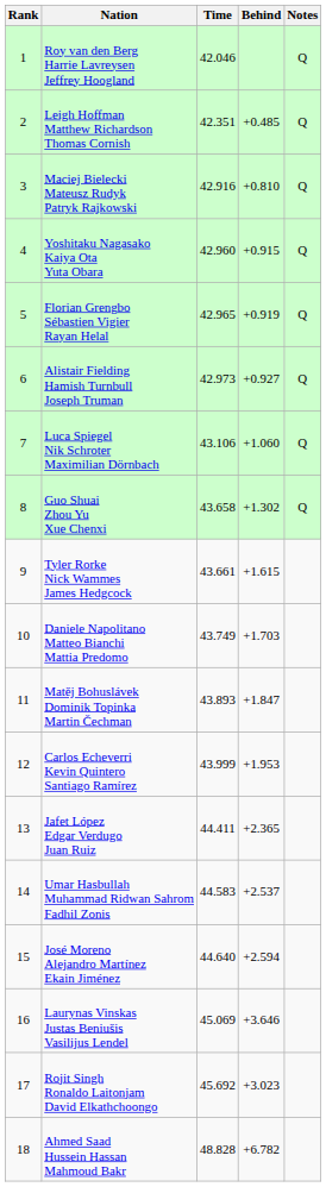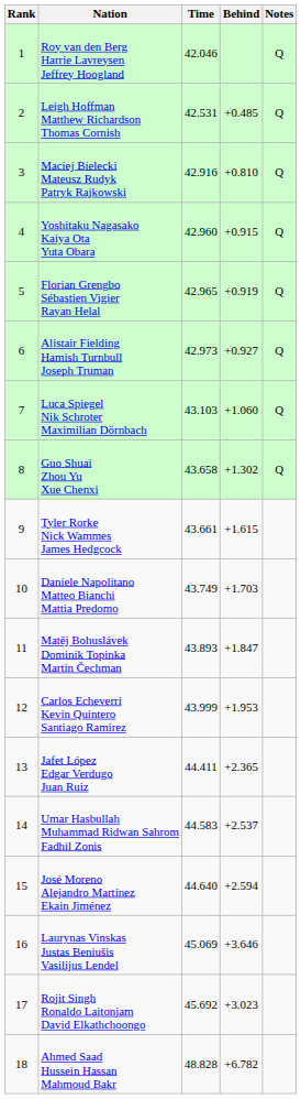Leigh Hoffman Matthew Richardson Thomas Cornish | Time: 42.351 -> 42.531
Luca Spiegel Nik Schroter Maximilian Dörnbach | Time: 43.106 -> 43.103
